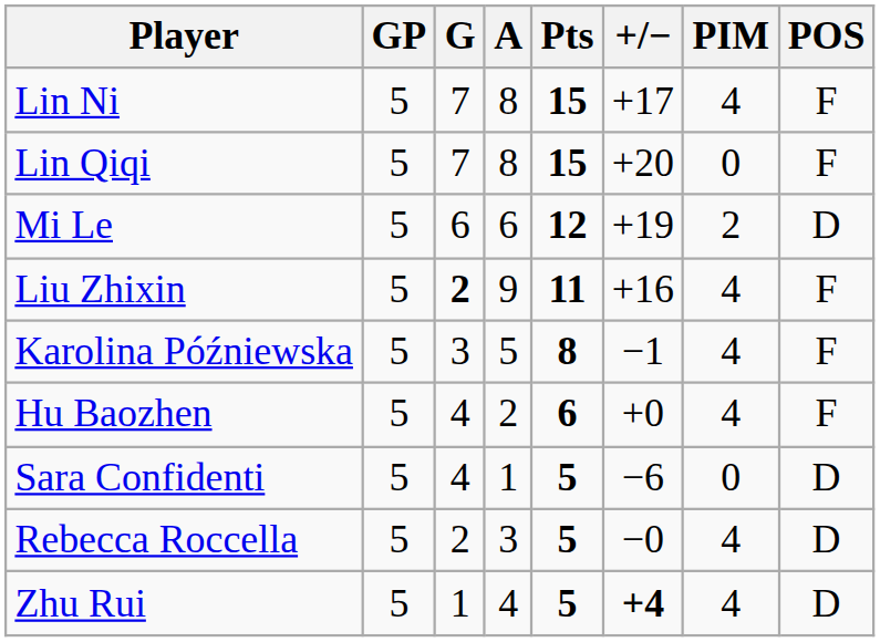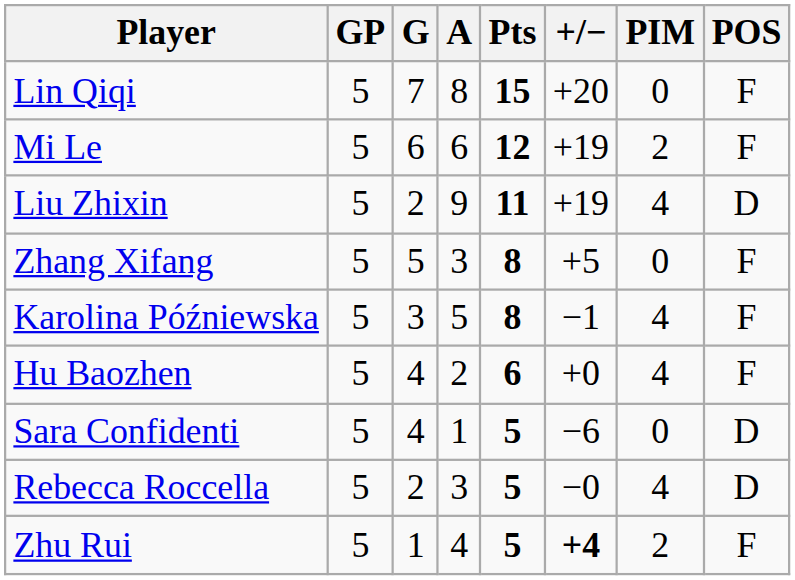- row: Lin Ni | 5 | 7 | 8 | 15 | +17 | 4 | F
Mi Le | POS: D -> F
Liu Zhixin | G: bold -> normal
Liu Zhixin | +/−: +16 -> +19
Liu Zhixin | POS: F -> D
+ row: Zhang Xifang | 5 | 5 | 3 | 8 | +5 | 0 | F
Zhu Rui | PIM: 4 -> 2
Zhu Rui | POS: D -> F
